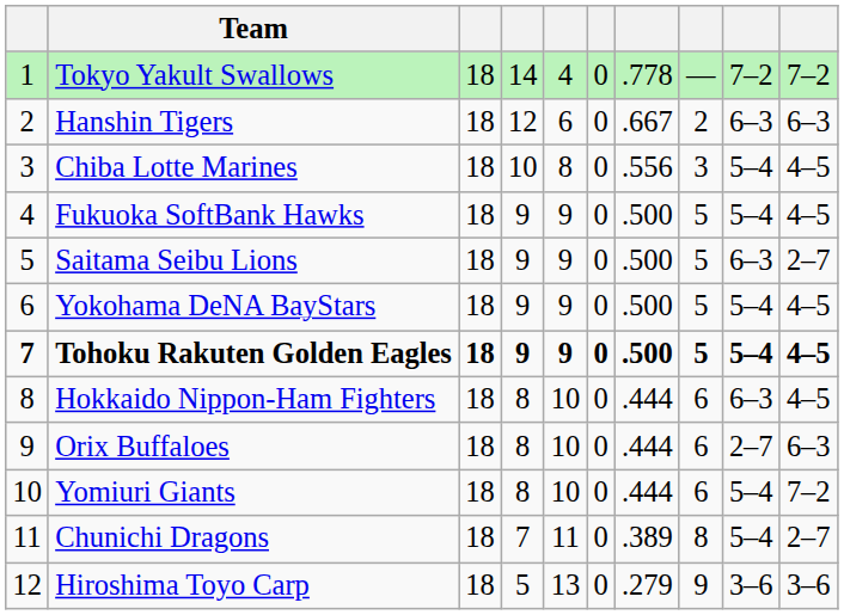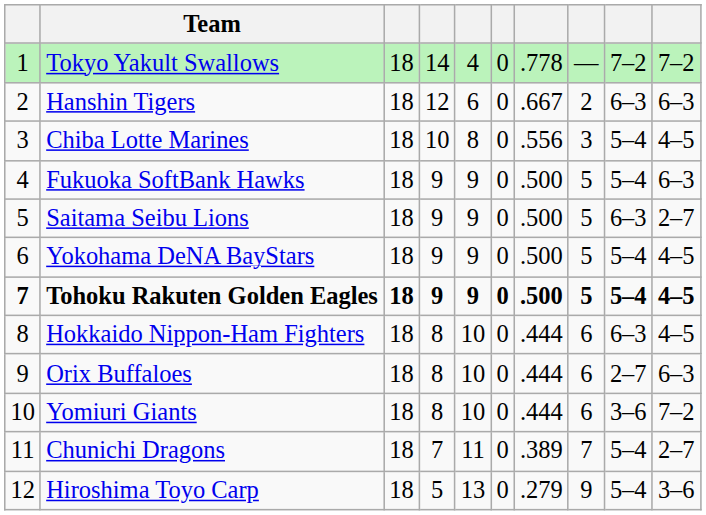Fukuoka SoftBank Hawks | column 10: 4–5 -> 6–3
Yomiuri Giants | column 9: 5–4 -> 3–6
Chunichi Dragons | column 8: 8 -> 7
Hiroshima Toyo Carp | column 9: 3–6 -> 5–4
